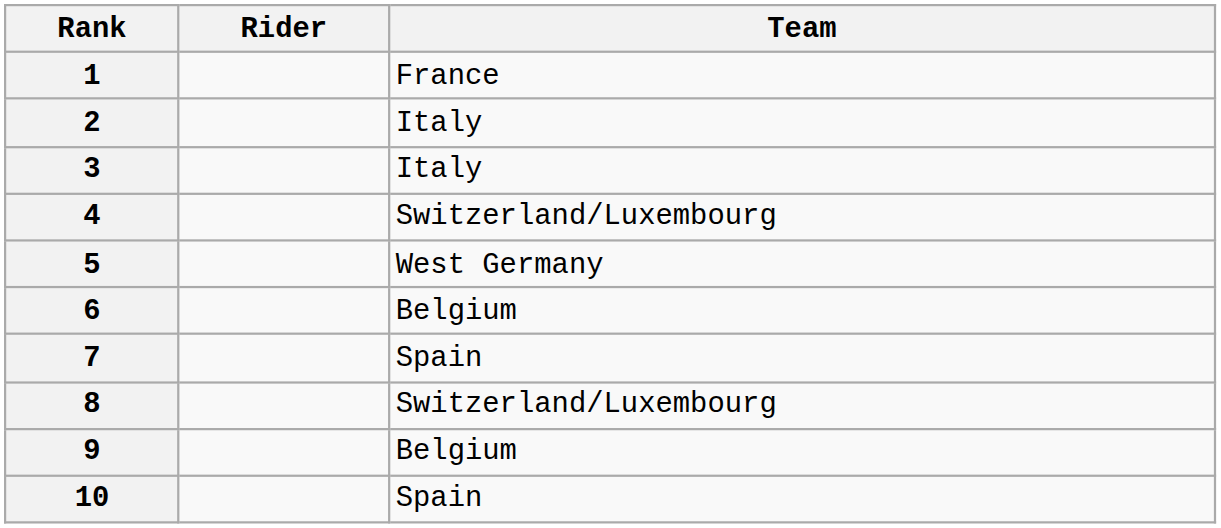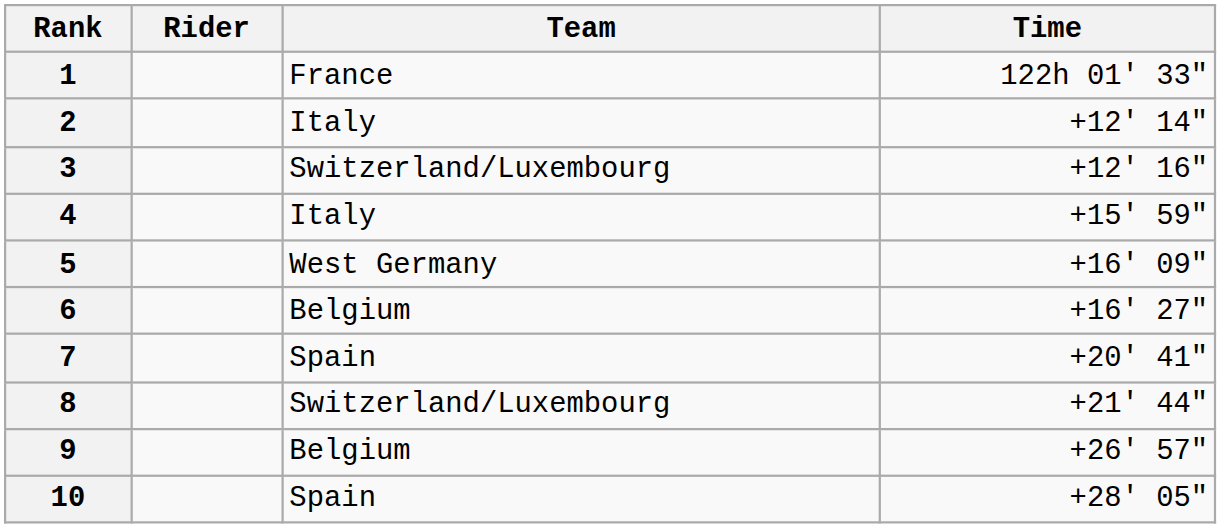+ column: Time | 122h 01' 33" | +12' 14" | +12' 16" | +15' 59" | +16' 09" | +16' 27" | +20' 41" | +21' 44" | +26' 57" | +28' 05"
3 | Team: Italy -> Switzerland/Luxembourg
4 | Team: Switzerland/Luxembourg -> Italy
